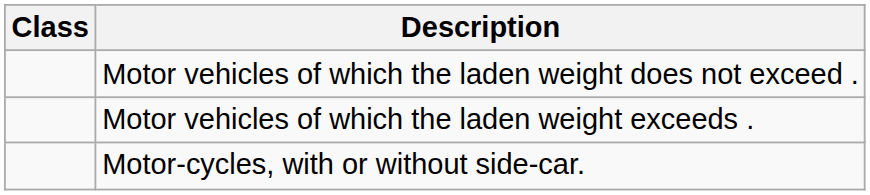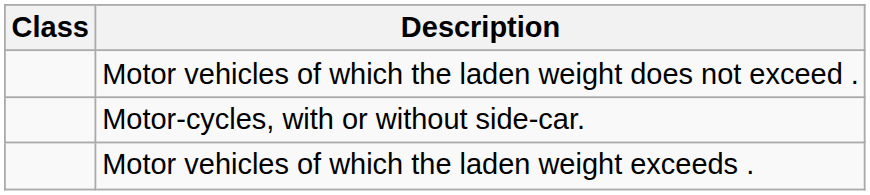rows swapped: Motor vehicles of which the laden weight exceeds . <-> Motor-cycles, with or without side-car.
